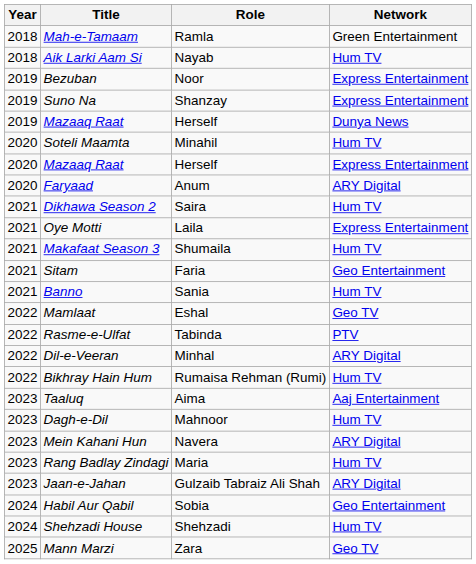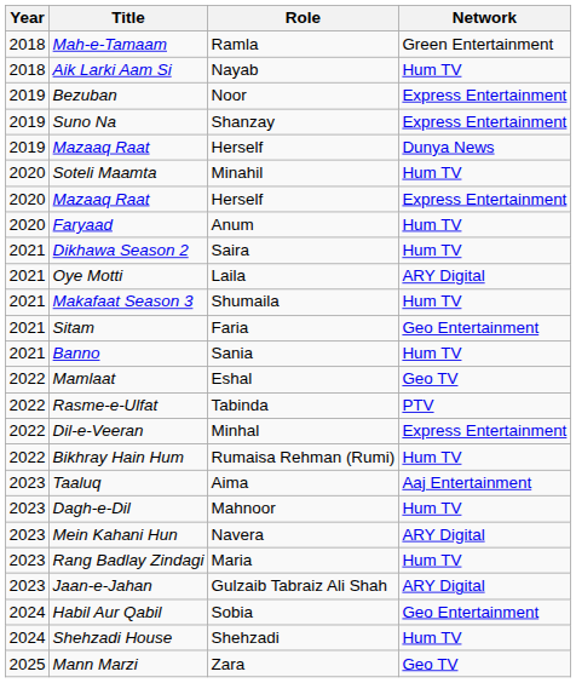Faryaad | Network: ARY Digital -> Hum TV
Oye Motti | Network: Express Entertainment -> ARY Digital
Dil-e-Veeran | Network: ARY Digital -> Express Entertainment
